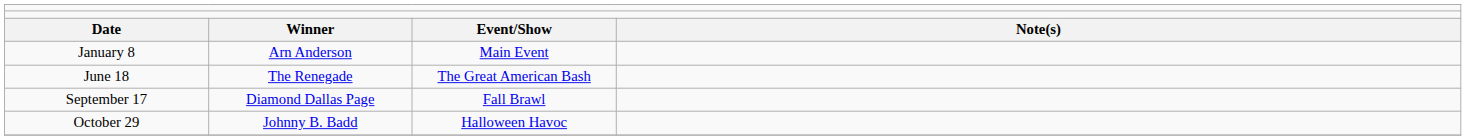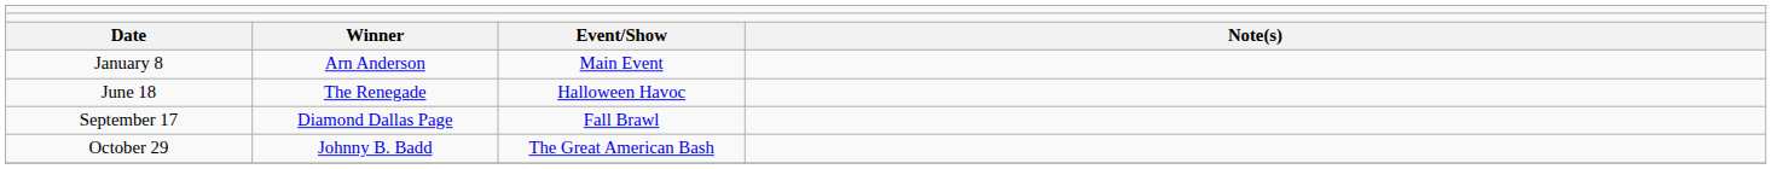June 18 | column 3: The Great American Bash -> Halloween Havoc
October 29 | column 3: Halloween Havoc -> The Great American Bash
